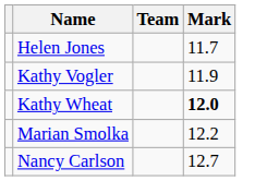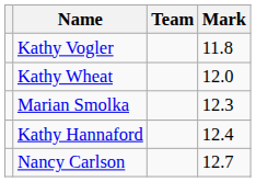- row: Helen Jones | 11.7
Kathy Vogler | Mark: 11.9 -> 11.8
Kathy Wheat | Mark: bold -> normal
Marian Smolka | Mark: 12.2 -> 12.3
+ row: Kathy Hannaford | 12.4
